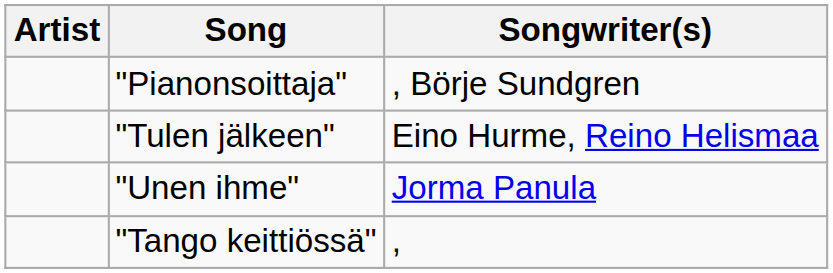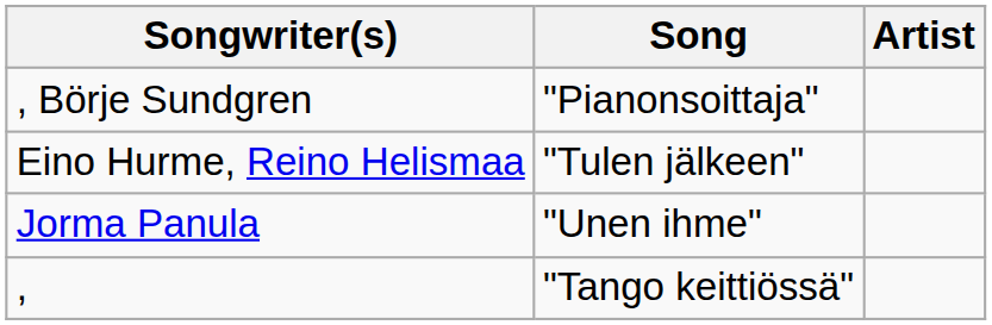columns swapped: Artist <-> Songwriter(s)
